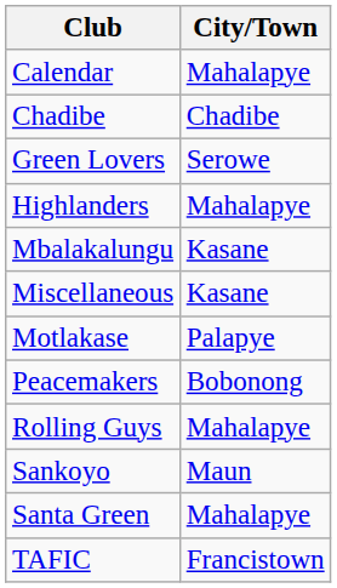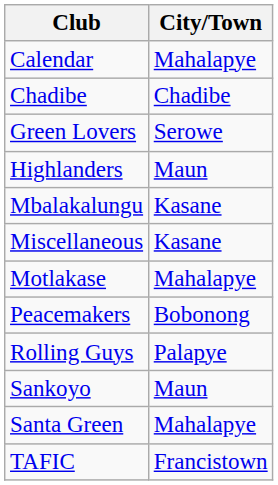Highlanders | City/Town: Mahalapye -> Maun
Motlakase | City/Town: Palapye -> Mahalapye
Rolling Guys | City/Town: Mahalapye -> Palapye
